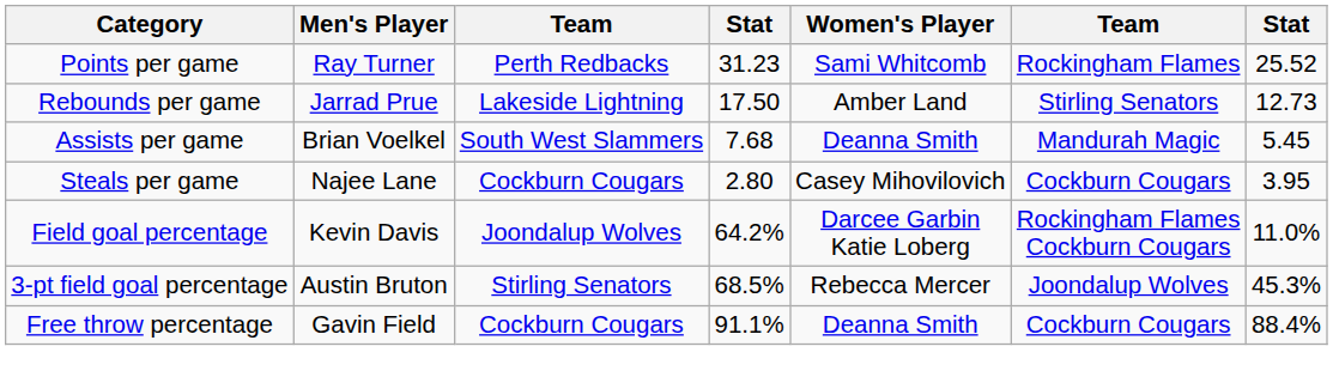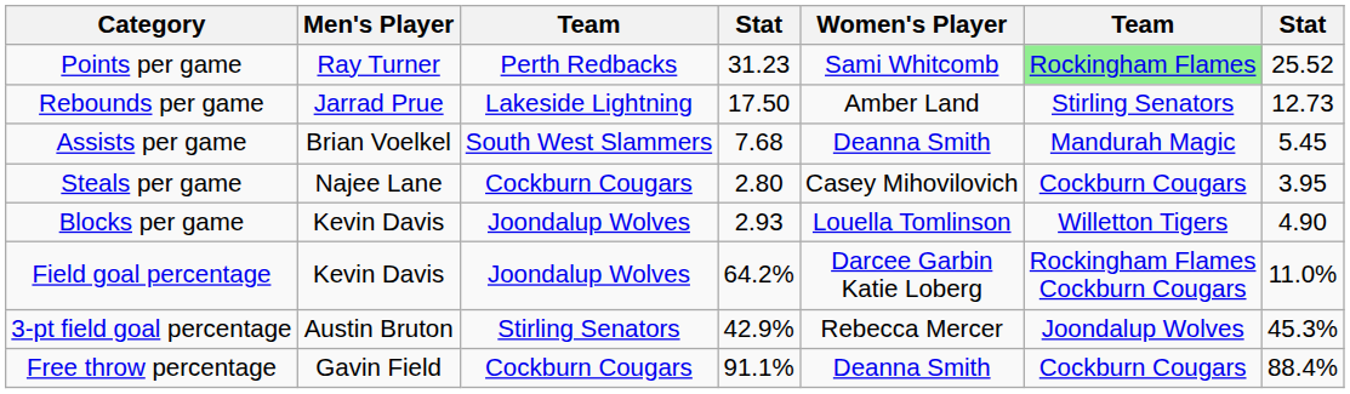Points per game | column 6: no background -> lightgreen background
+ row: Blocks per game | Kevin Davis | Joondalup Wolves | 2.93 | Louella Tomlinson | Willetton Tigers | 4.90
3-pt field goal percentage | column 4: 68.5% -> 42.9%
